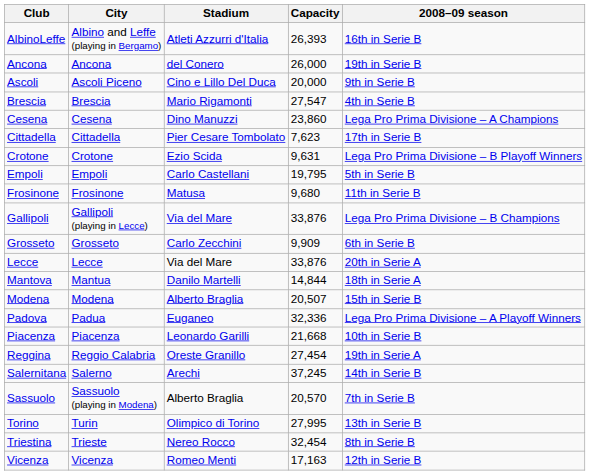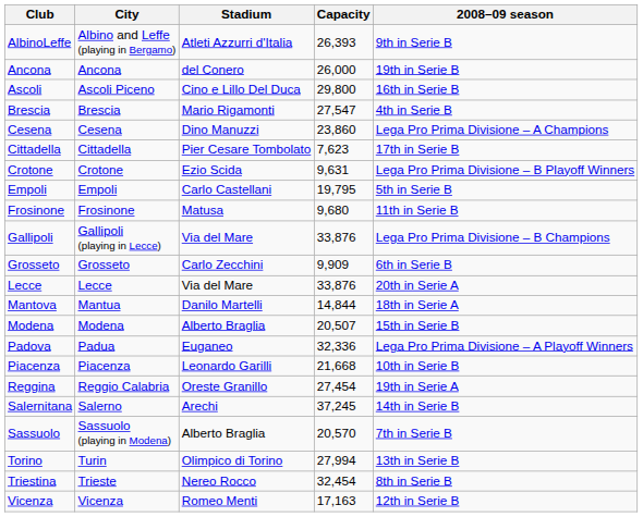AlbinoLeffe | 2008–09 season: 16th in Serie B -> 9th in Serie B
Ascoli | Capacity: 20,000 -> 29,800
Ascoli | 2008–09 season: 9th in Serie B -> 16th in Serie B
Torino | Capacity: 27,995 -> 27,994
